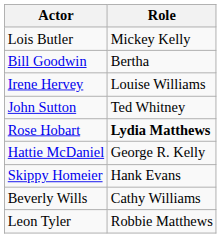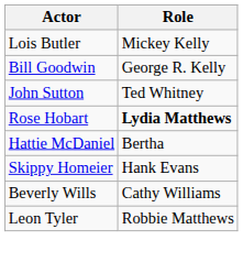Bill Goodwin | Role: Bertha -> George R. Kelly
- row: Irene Hervey | Louise Williams
Hattie McDaniel | Role: George R. Kelly -> Bertha
